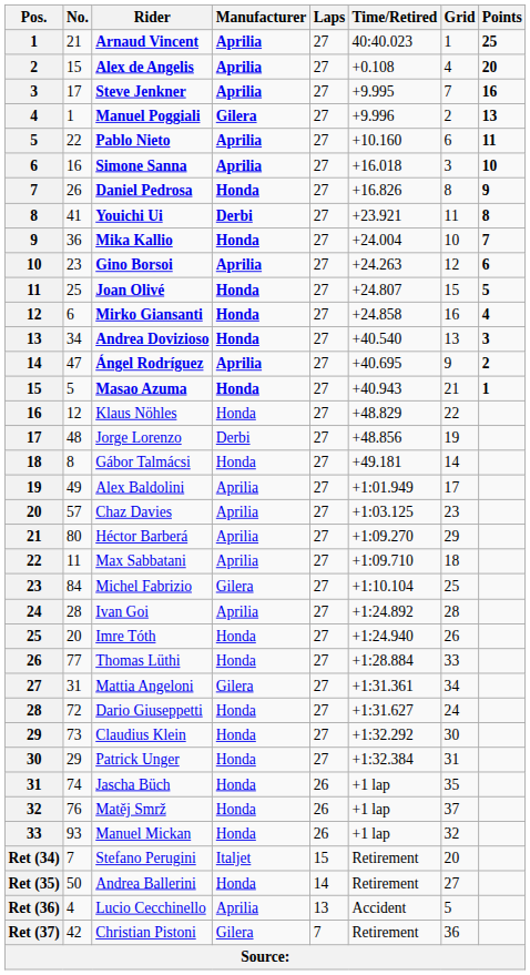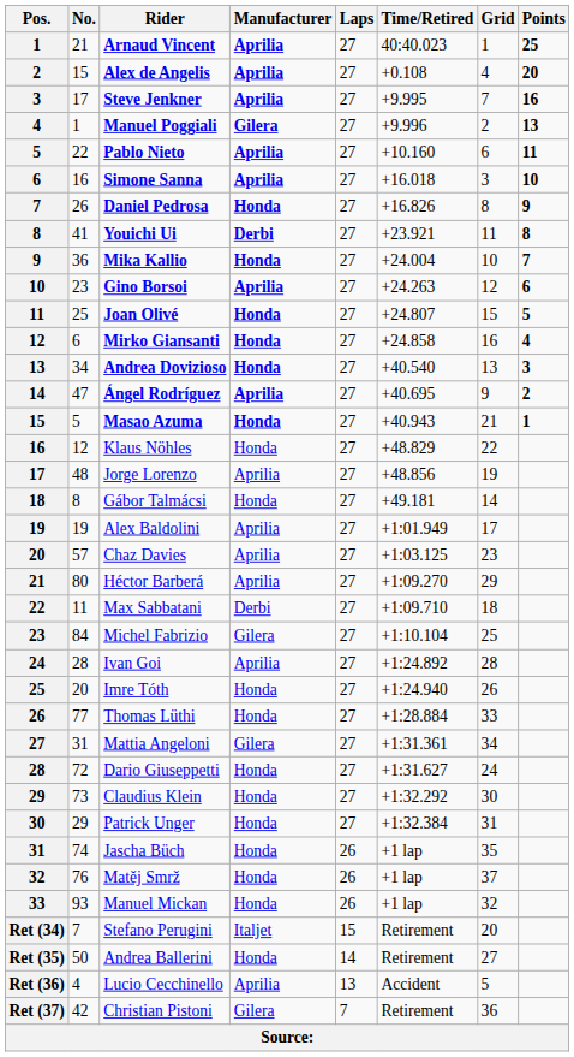Jorge Lorenzo | Manufacturer: Derbi -> Aprilia
Alex Baldolini | No.: 49 -> 19
Max Sabbatani | Manufacturer: Aprilia -> Derbi
